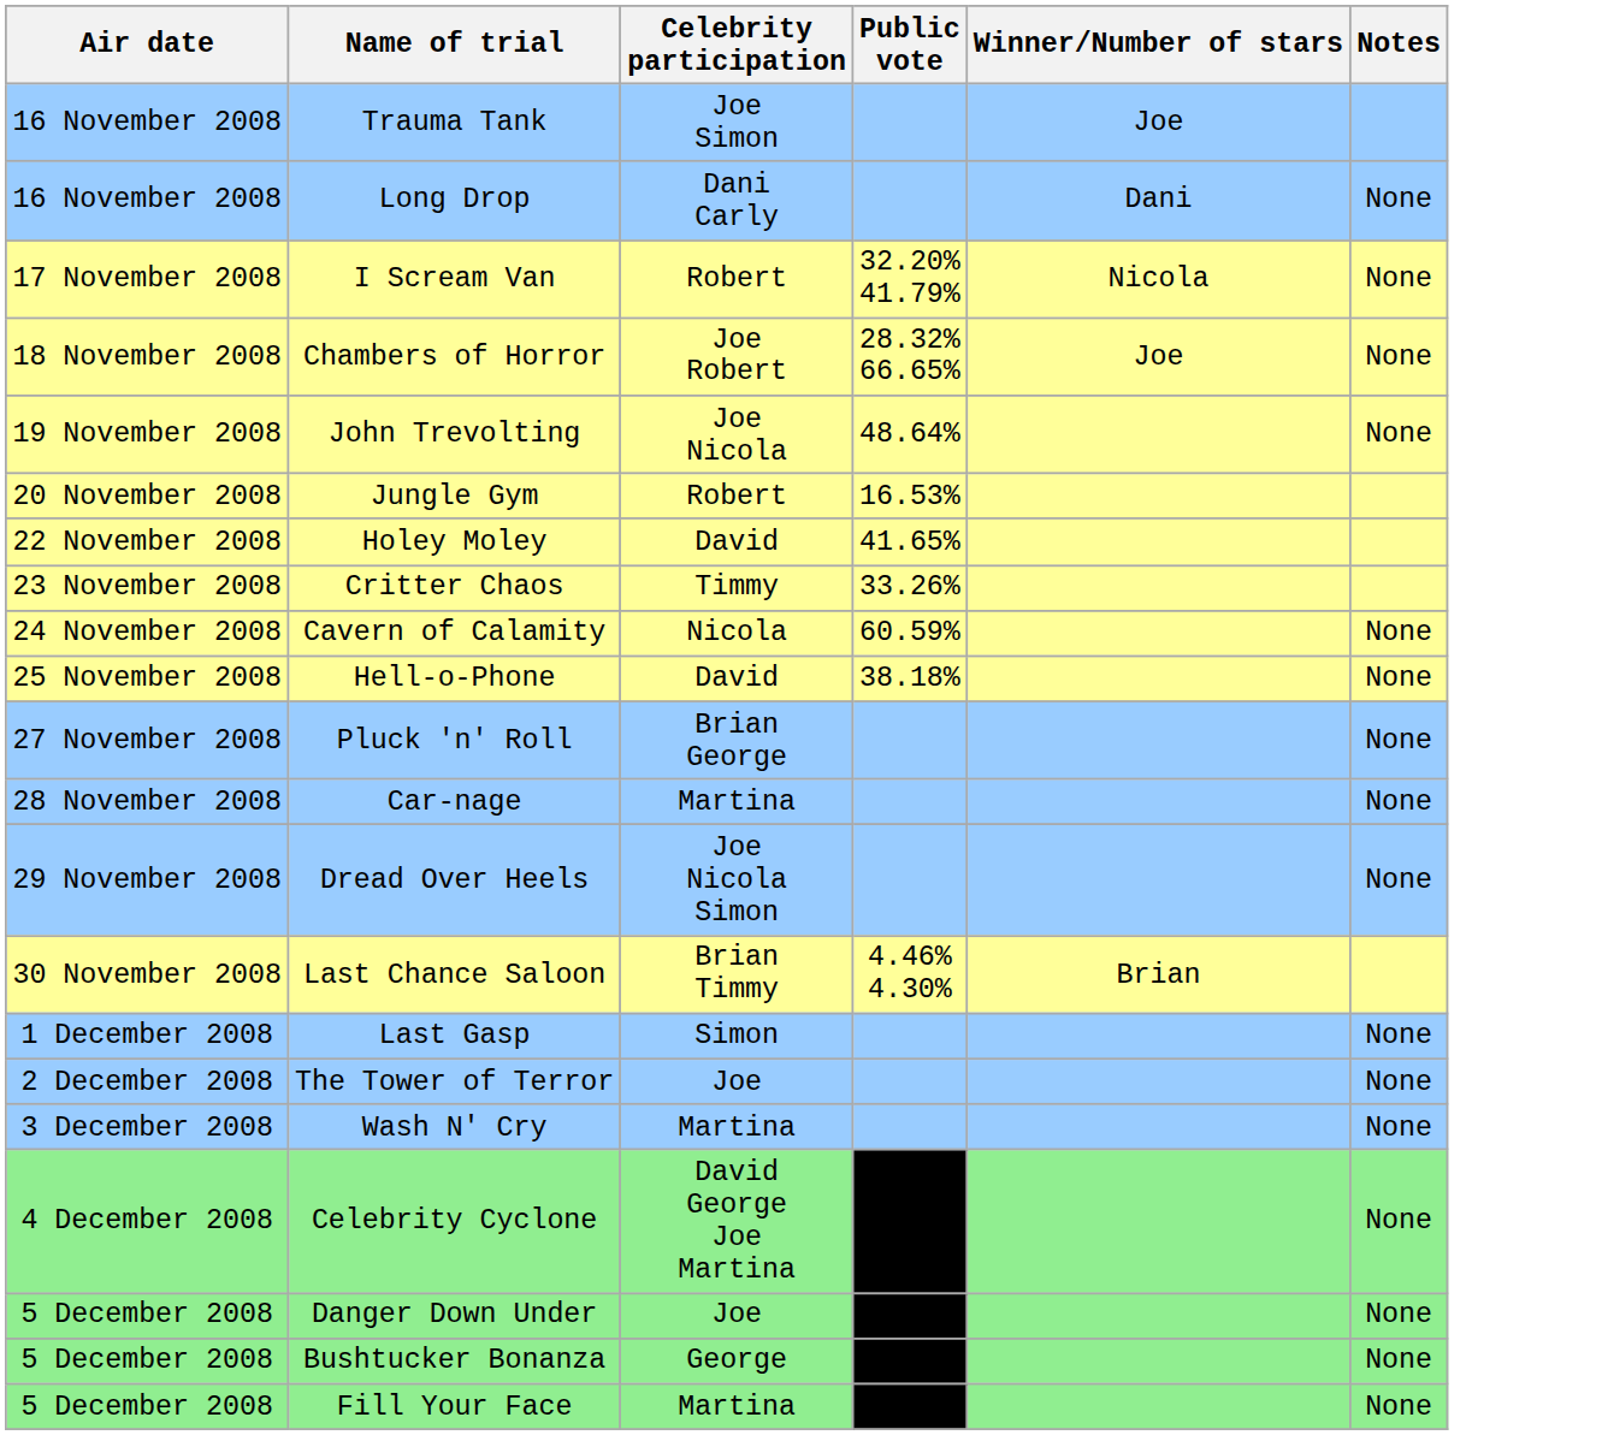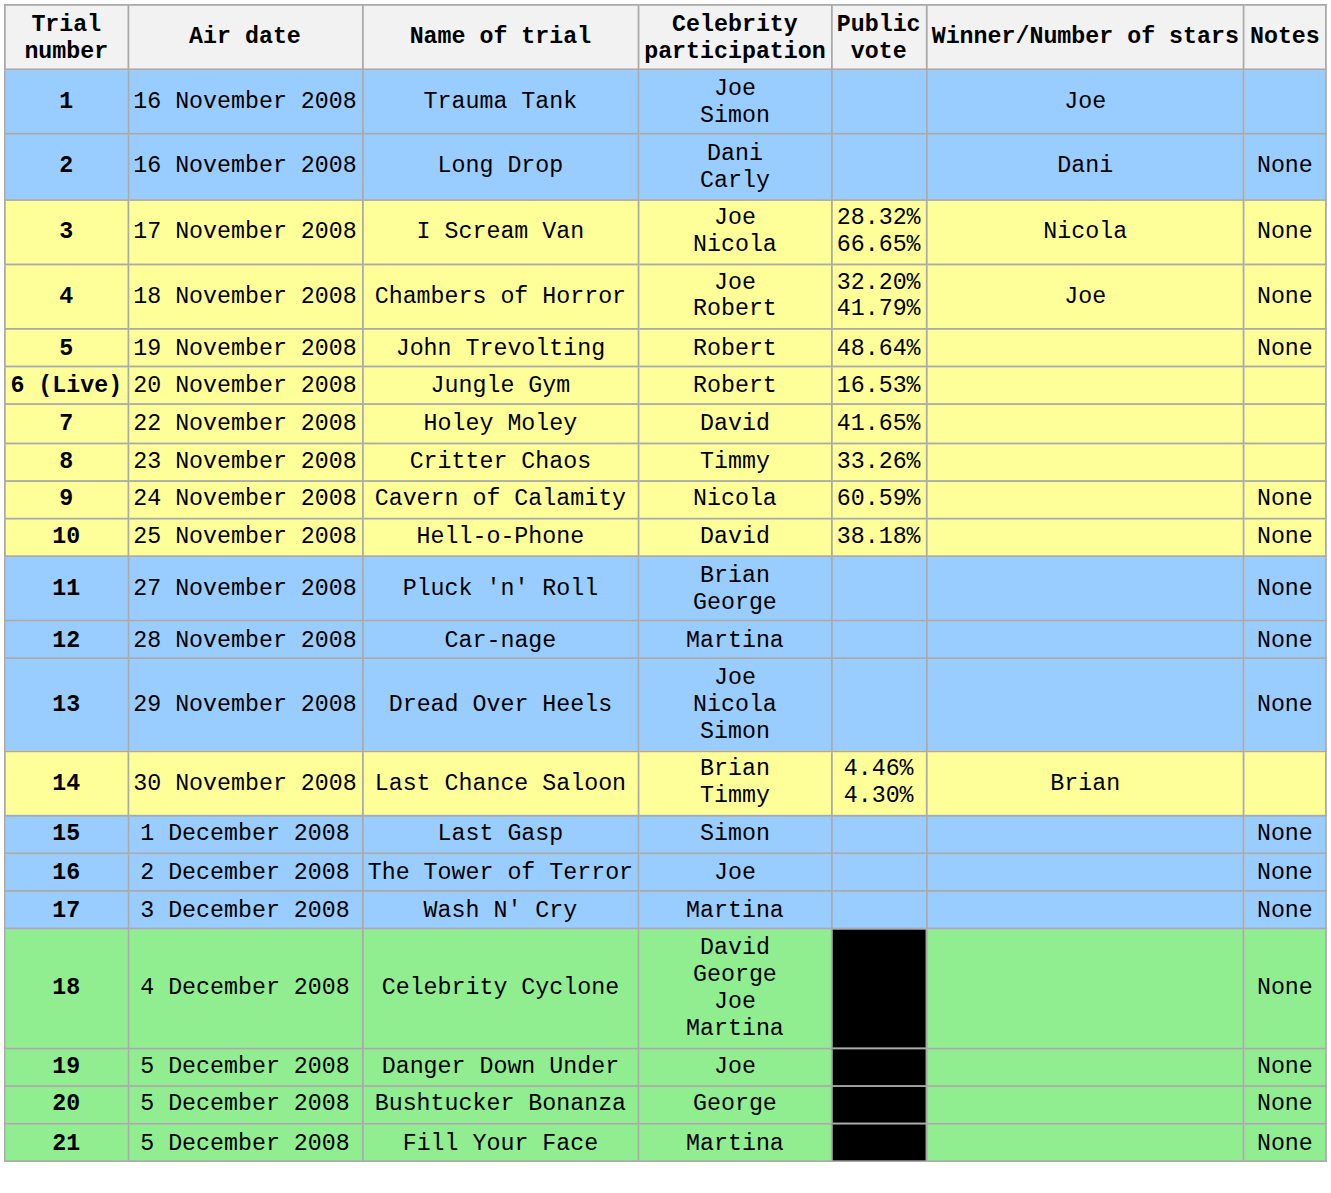+ column: Trial number | 1 | 2 | 3 | 4 | 5 | 6 (Live) | 7 | 8 | 9 | 10 | 11 | 12 | 13 | 14 | 15 | 16 | 17 | 18 | 19 | 20 | 21
I Scream Van | Celebrity participation: Robert -> Joe Nicola
I Scream Van | Public vote: 32.20% 41.79% -> 28.32% 66.65%
Chambers of Horror | Public vote: 28.32% 66.65% -> 32.20% 41.79%
John Trevolting | Celebrity participation: Joe Nicola -> Robert
